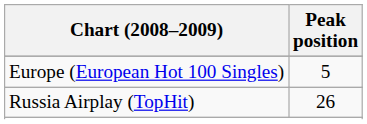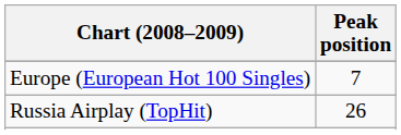Europe (European Hot 100 Singles) | Peak position: 5 -> 7
